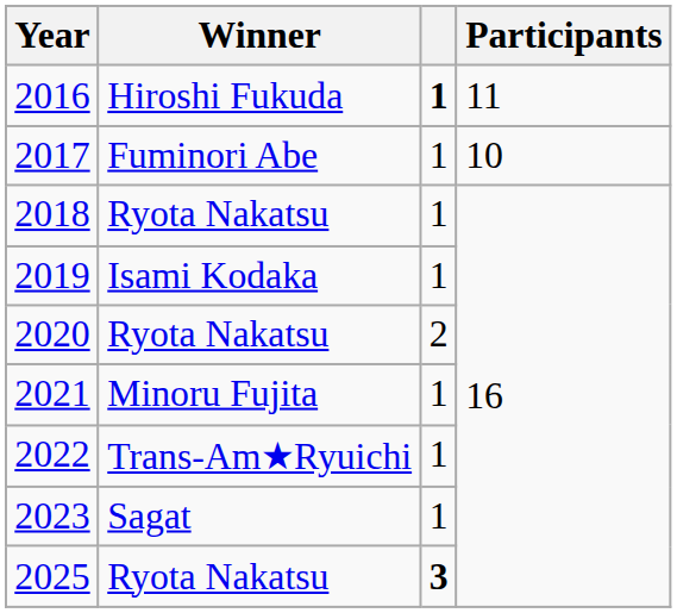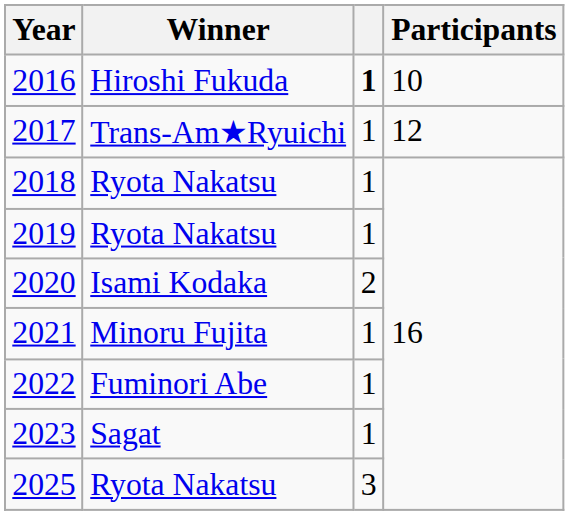2016 | Participants: 11 -> 10
2017 | Winner: Fuminori Abe -> Trans-Am★Ryuichi
2017 | Participants: 10 -> 12
2019 | Winner: Isami Kodaka -> Ryota Nakatsu
2020 | Winner: Ryota Nakatsu -> Isami Kodaka
2022 | Winner: Trans-Am★Ryuichi -> Fuminori Abe
2025 | column 3: bold -> normal
